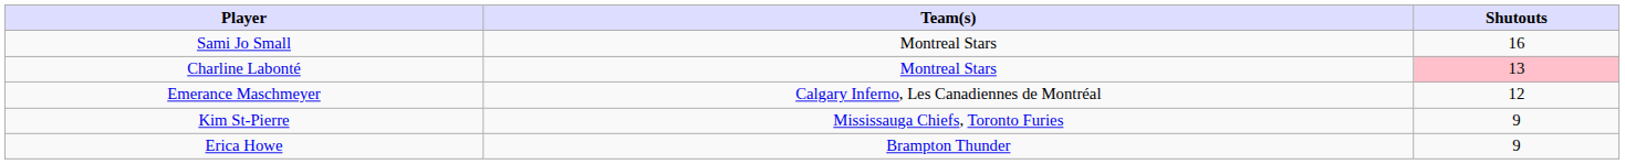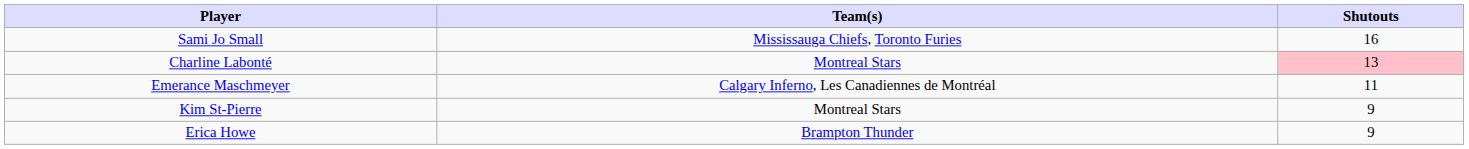Sami Jo Small | Team(s): Montreal Stars -> Mississauga Chiefs, Toronto Furies
Emerance Maschmeyer | Shutouts: 12 -> 11
Kim St-Pierre | Team(s): Mississauga Chiefs, Toronto Furies -> Montreal Stars
